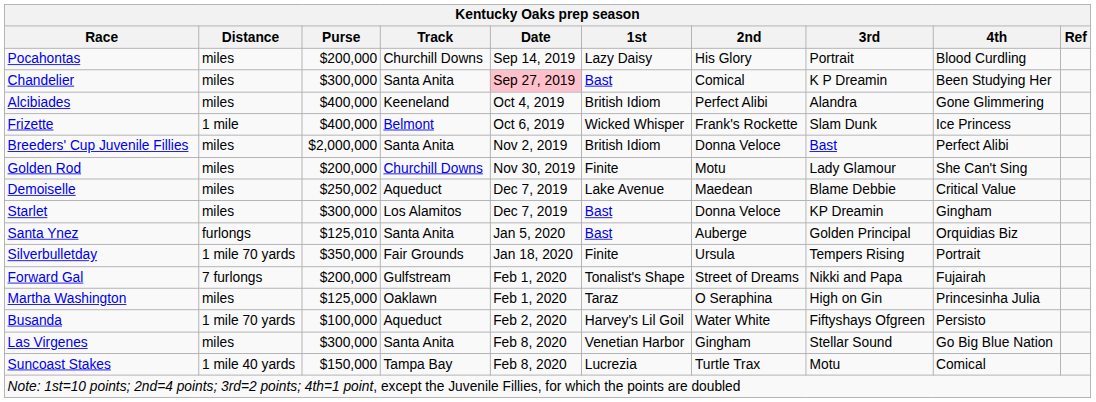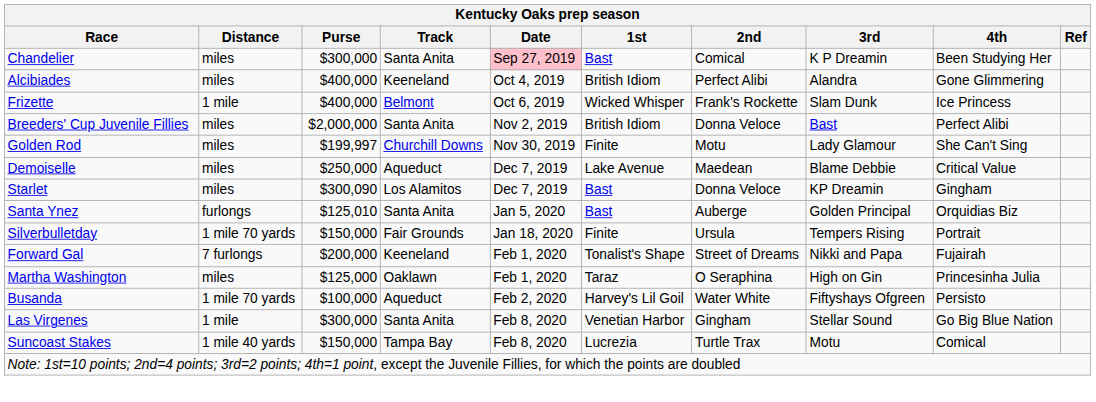- row: Pocahontas | miles | $200,000 | Churchill Downs | Sep 14, 2019 | Lazy Daisy | His Glory | Portrait | Blood Curdling
Golden Rod | Purse: $200,000 -> $199,997
Demoiselle | Purse: $250,002 -> $250,000
Starlet | Purse: $300,000 -> $300,090
Silverbulletday | Purse: $350,000 -> $150,000
Forward Gal | Track: Gulfstream -> Keeneland
Las Virgenes | Distance: miles -> 1 mile
